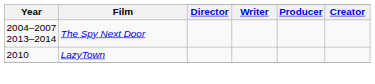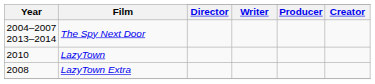+ row: 2008 | LazyTown Extra
